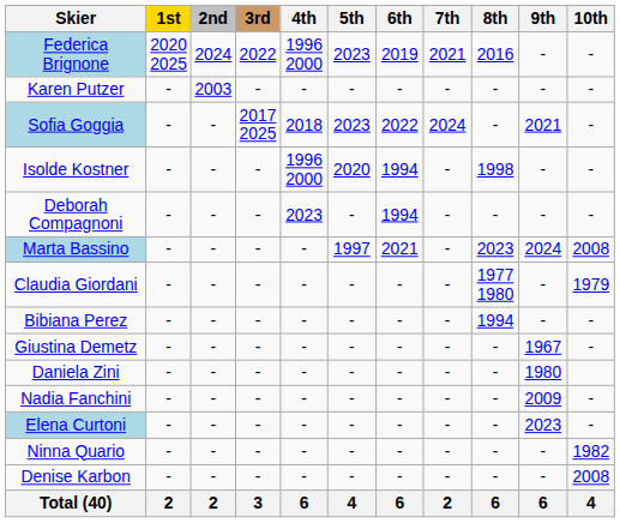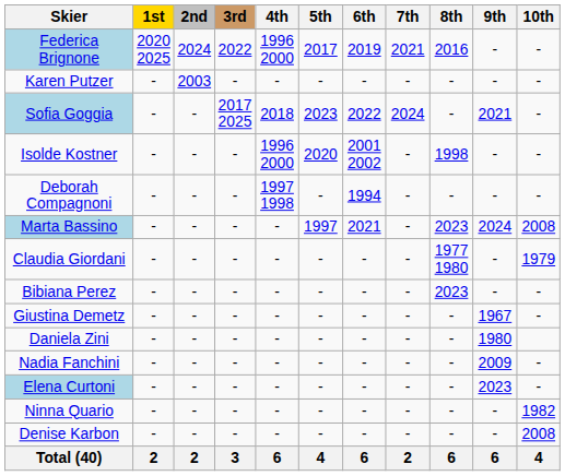Federica Brignone | 5th: 2023 -> 2017
Isolde Kostner | 6th: 1994 -> 2001 2002
Deborah Compagnoni | 4th: 2023 -> 1997 1998
Bibiana Perez | 8th: 1994 -> 2023
